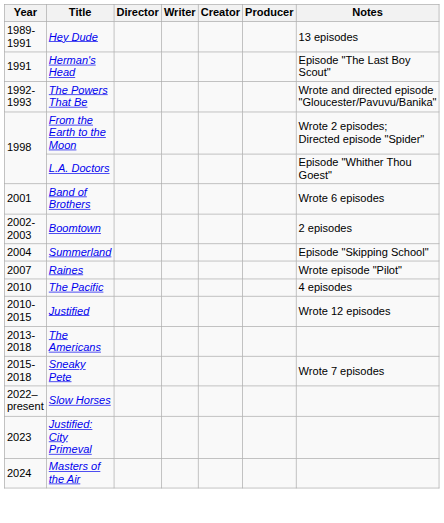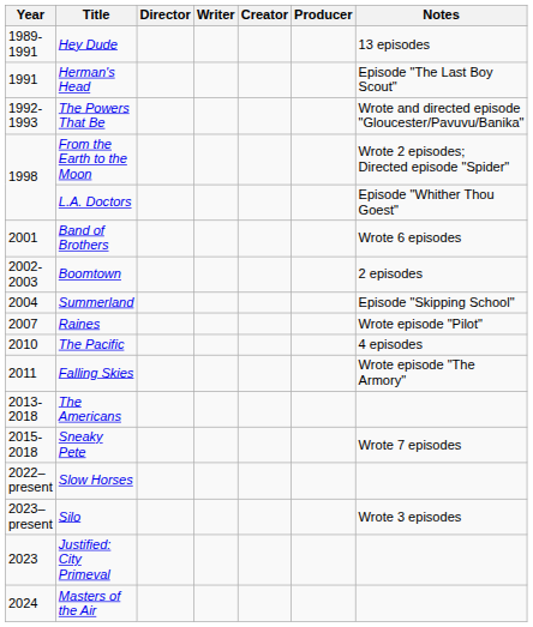- row: 2010-2015 | Justified | Wrote 12 episodes
+ row: 2011 | Falling Skies | Wrote episode "The Armory"
+ row: 2023–present | Silo | Wrote 3 episodes
